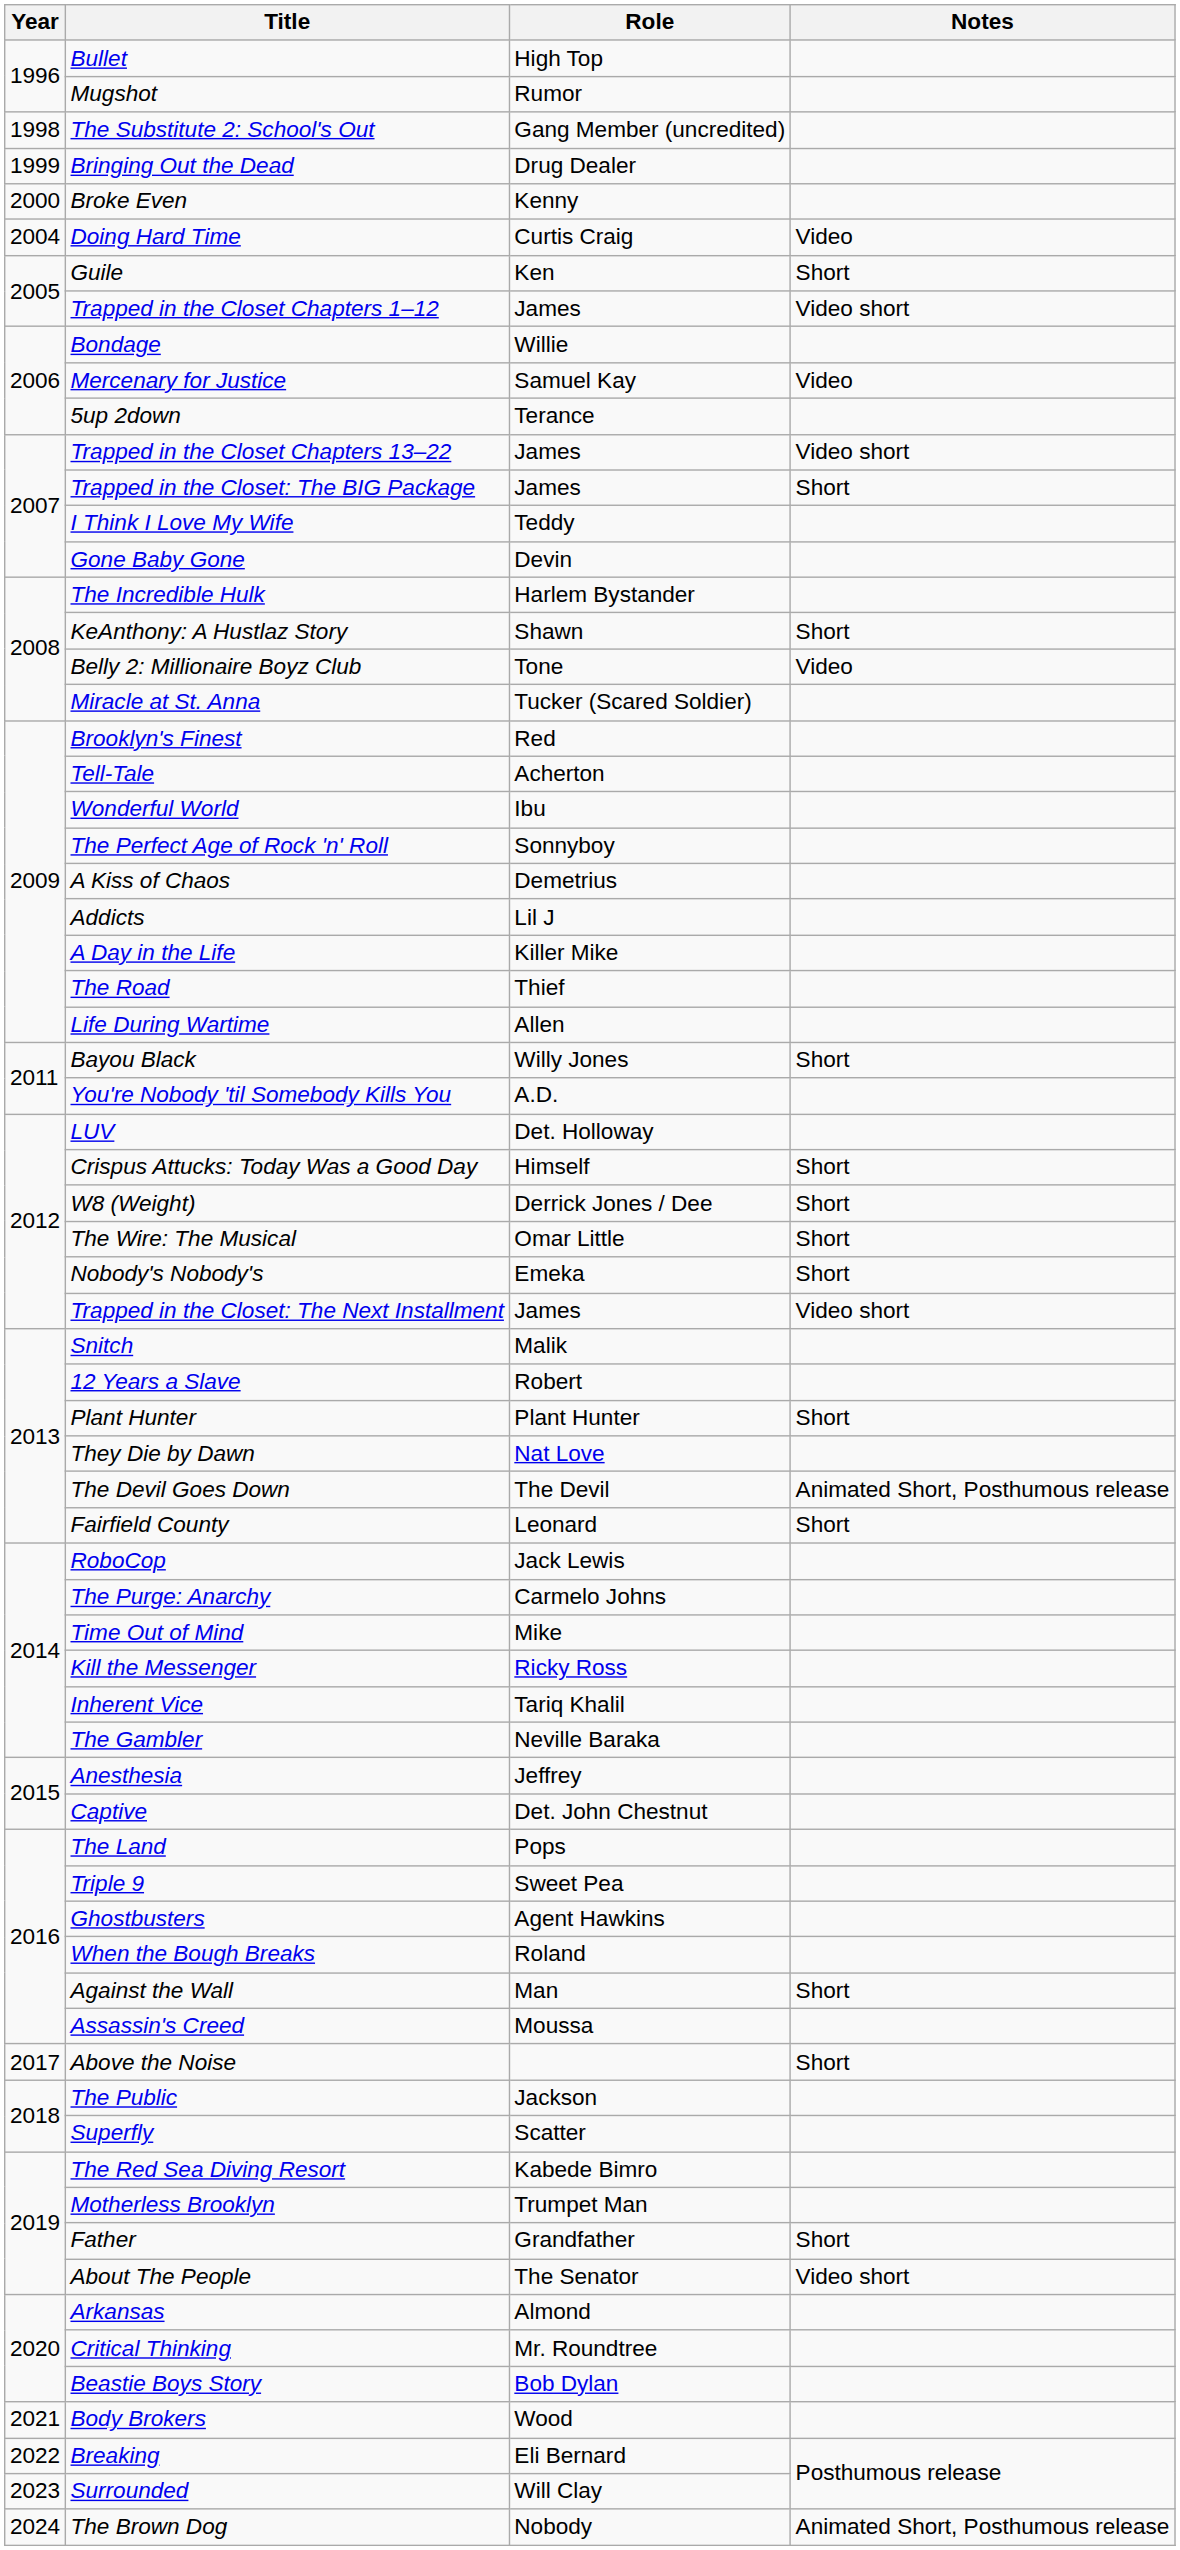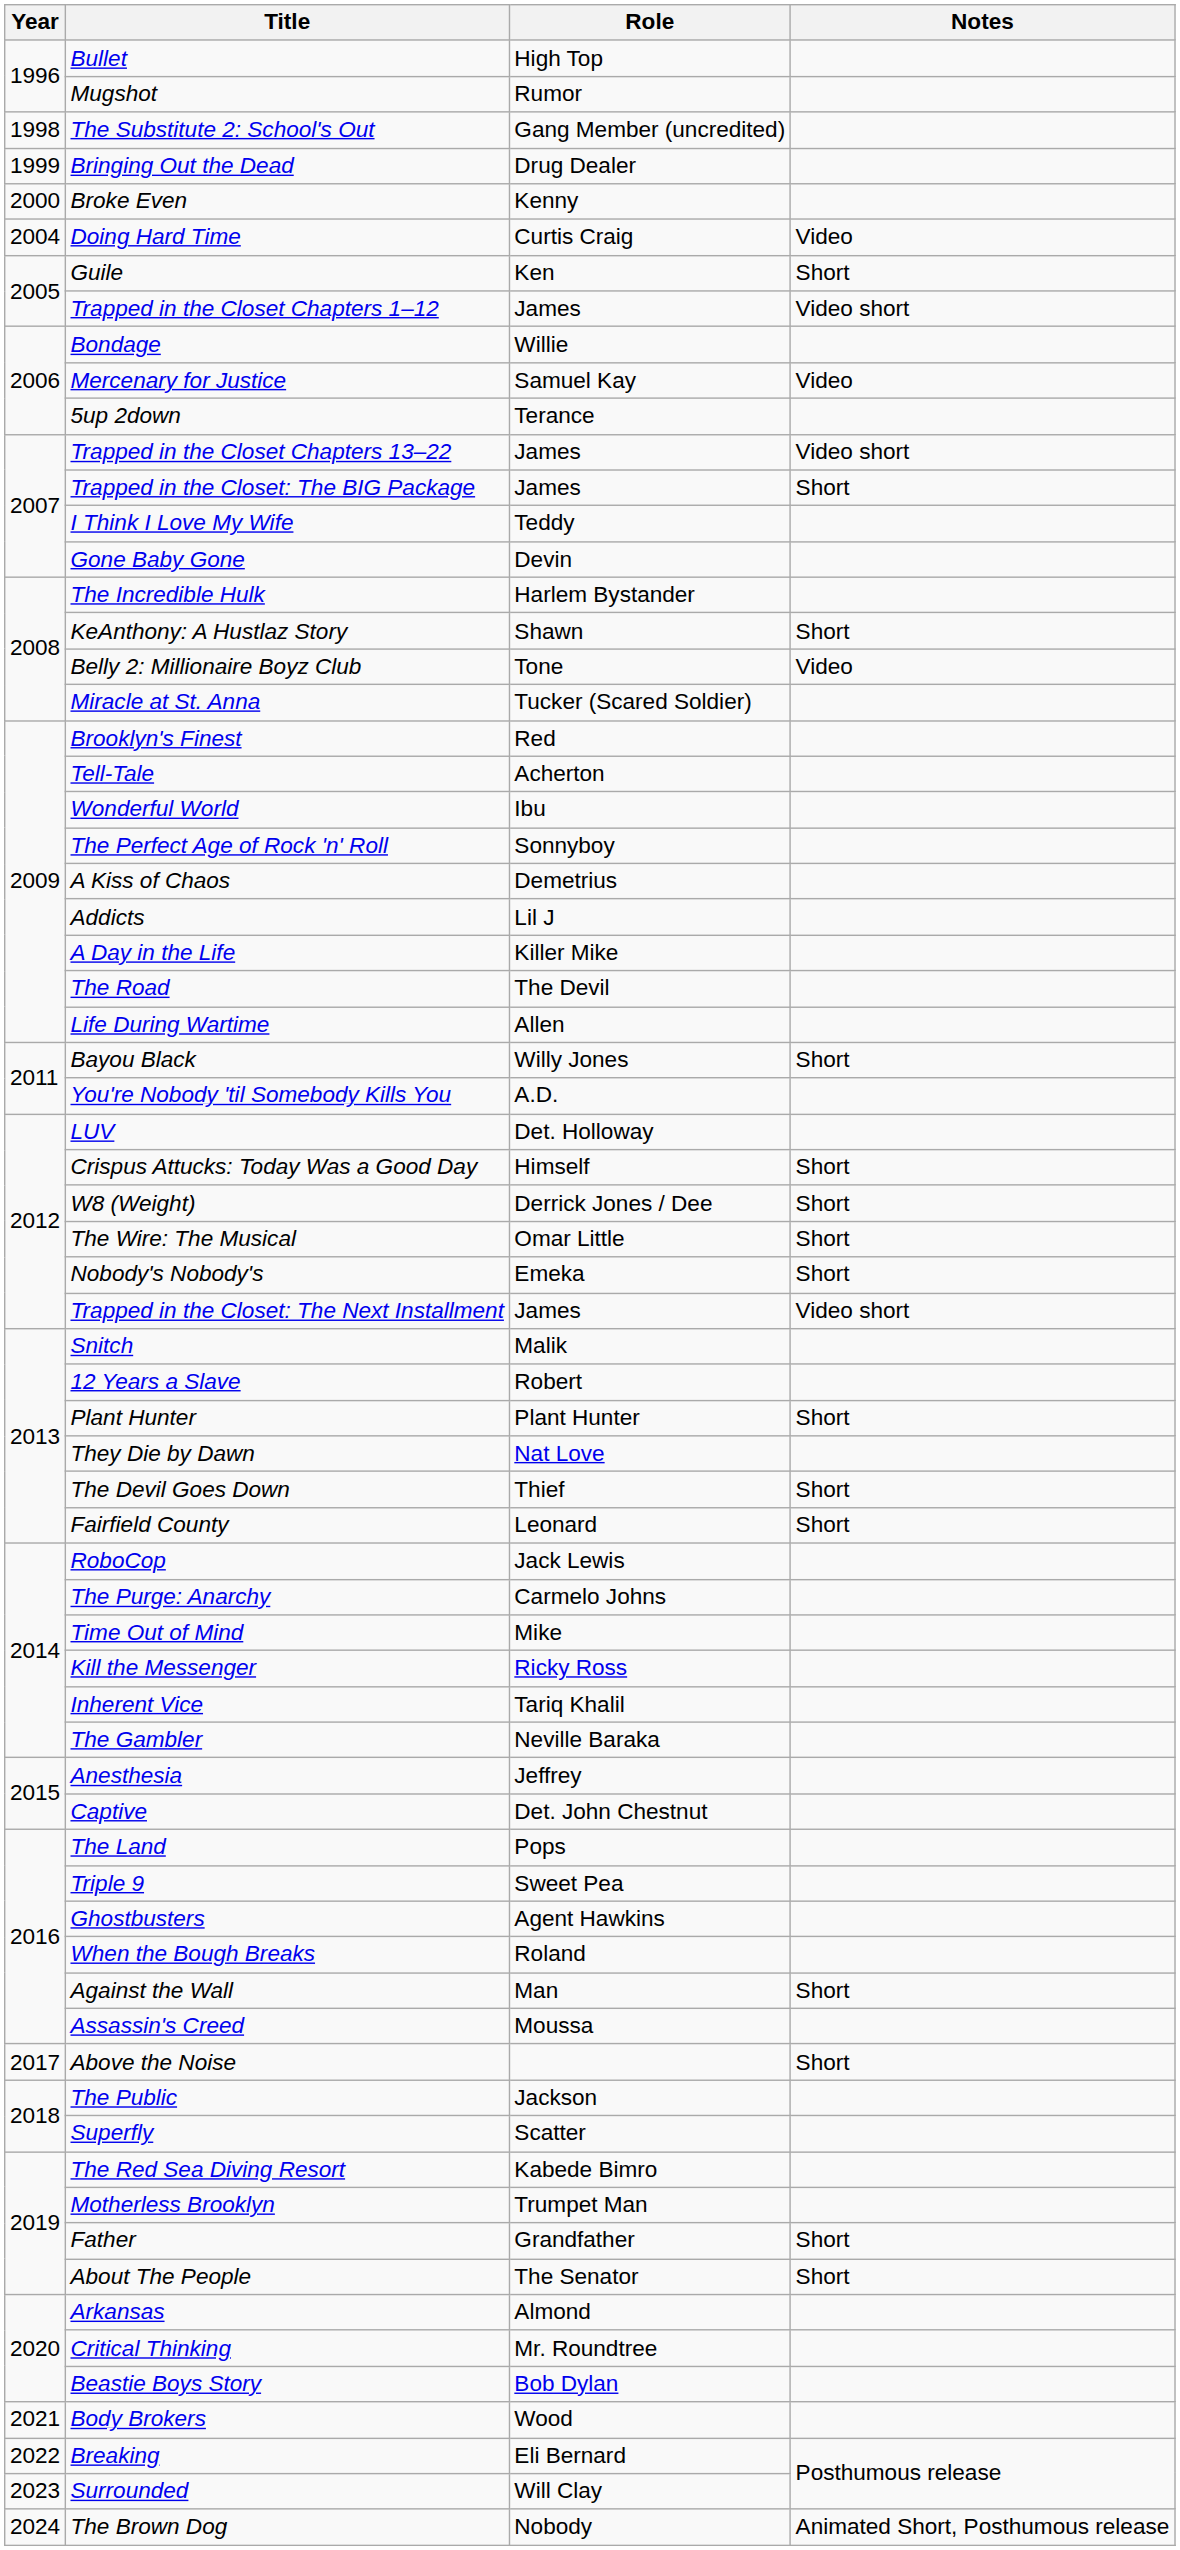The Road | Role: Thief -> The Devil
The Devil Goes Down | Role: The Devil -> Thief
The Devil Goes Down | Notes: Animated Short, Posthumous release -> Short
About The People | Notes: Video short -> Short
